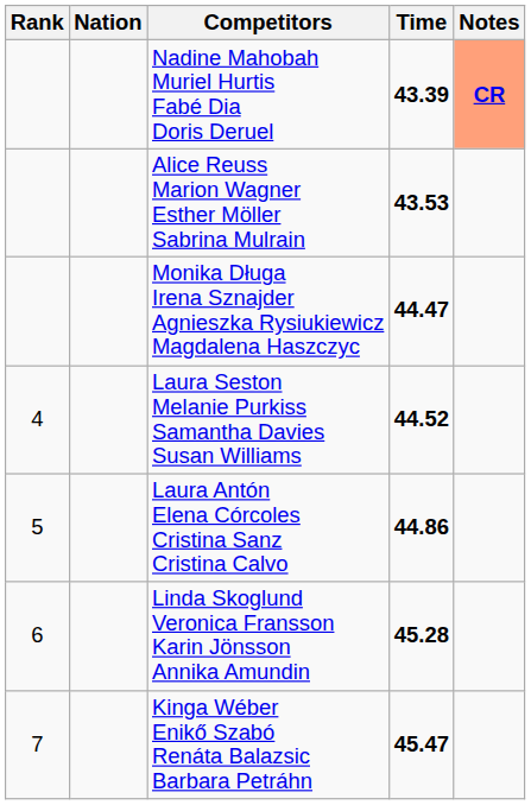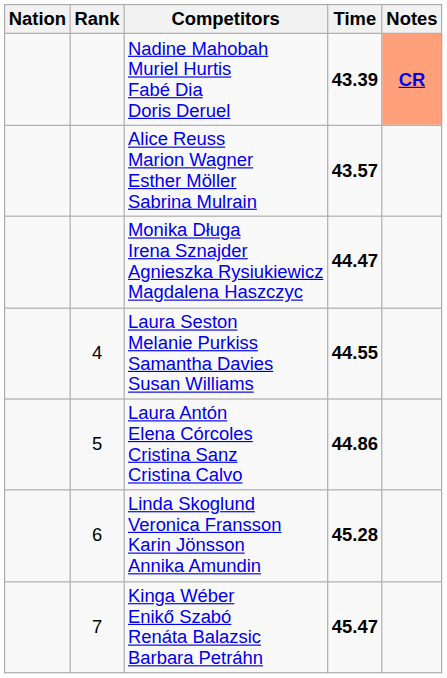columns swapped: Rank <-> Nation
Alice Reuss Marion Wagner Esther Möller Sabrina Mulrain | Time: 43.53 -> 43.57
Laura Seston Melanie Purkiss Samantha Davies Susan Williams | Time: 44.52 -> 44.55
